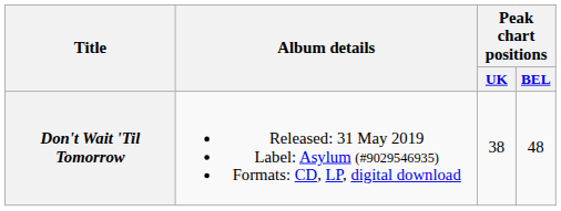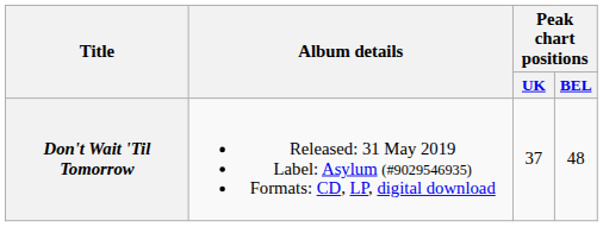Don't Wait 'Til Tomorrow | Peak chart positions / UK: 38 -> 37
